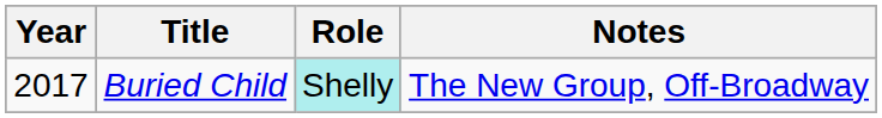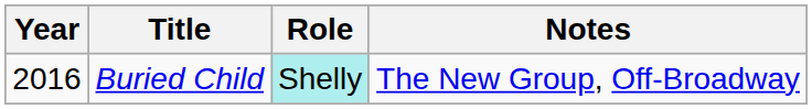Buried Child | Year: 2017 -> 2016
